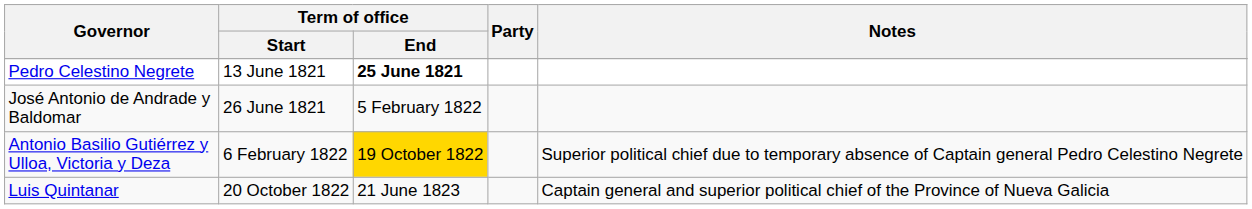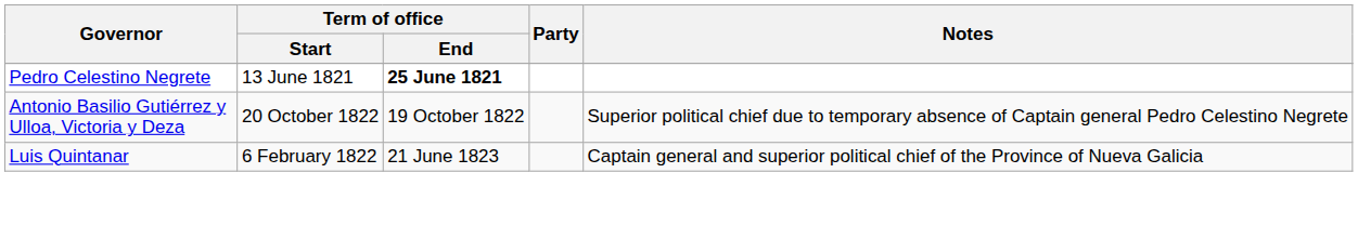- row: José Antonio de Andrade y Baldomar | 26 June 1821 | 5 February 1822
Antonio Basilio Gutiérrez y Ulloa, Victoria y Deza | Term of office / Start: 6 February 1822 -> 20 October 1822
Antonio Basilio Gutiérrez y Ulloa, Victoria y Deza | Term of office / End: gold background -> no background
Luis Quintanar | Term of office / Start: 20 October 1822 -> 6 February 1822
